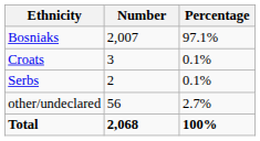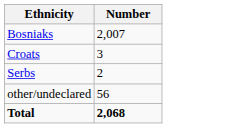- column: Percentage | 97.1% | 0.1% | 0.1% | 2.7% | 100%
